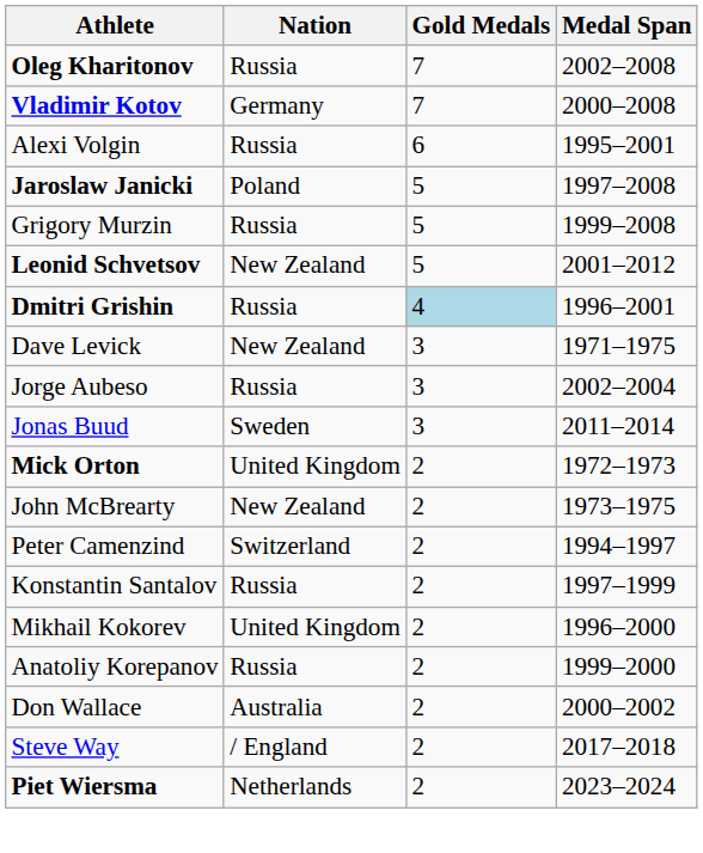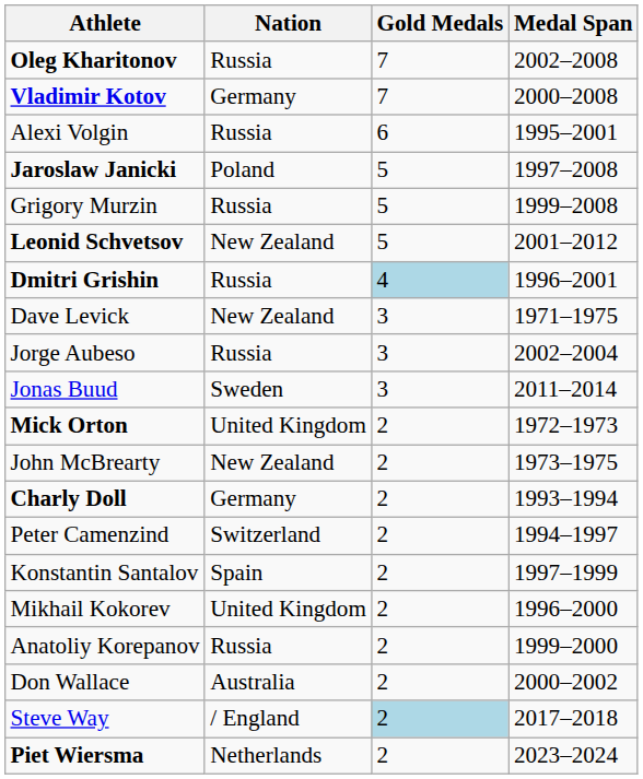+ row: Charly Doll | Germany | 2 | 1993–1994
Konstantin Santalov | Nation: Russia -> Spain
Steve Way | Gold Medals: no background -> lightblue background
